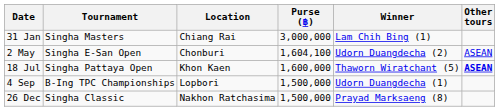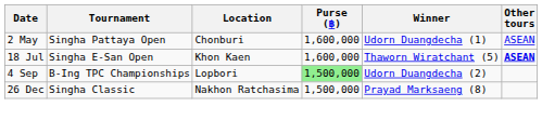- row: 31 Jan | Singha Masters | Chiang Rai | 3,000,000 | Lam Chih Bing (1)
2 May | Tournament: Singha E-San Open -> Singha Pattaya Open
2 May | Purse (฿): 1,604,100 -> 1,600,000
2 May | Winner: Udorn Duangdecha (2) -> Udorn Duangdecha (1)
18 Jul | Tournament: Singha Pattaya Open -> Singha E-San Open
4 Sep | Purse (฿): no background -> lightgreen background
4 Sep | Winner: Udorn Duangdecha (1) -> Udorn Duangdecha (2)
